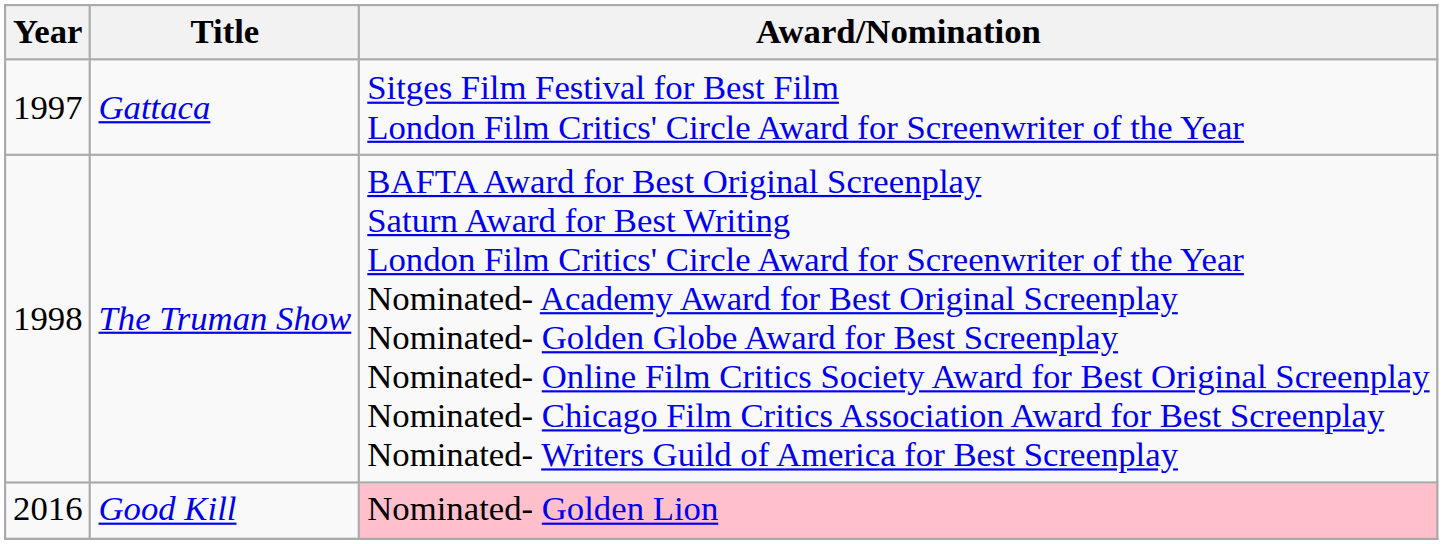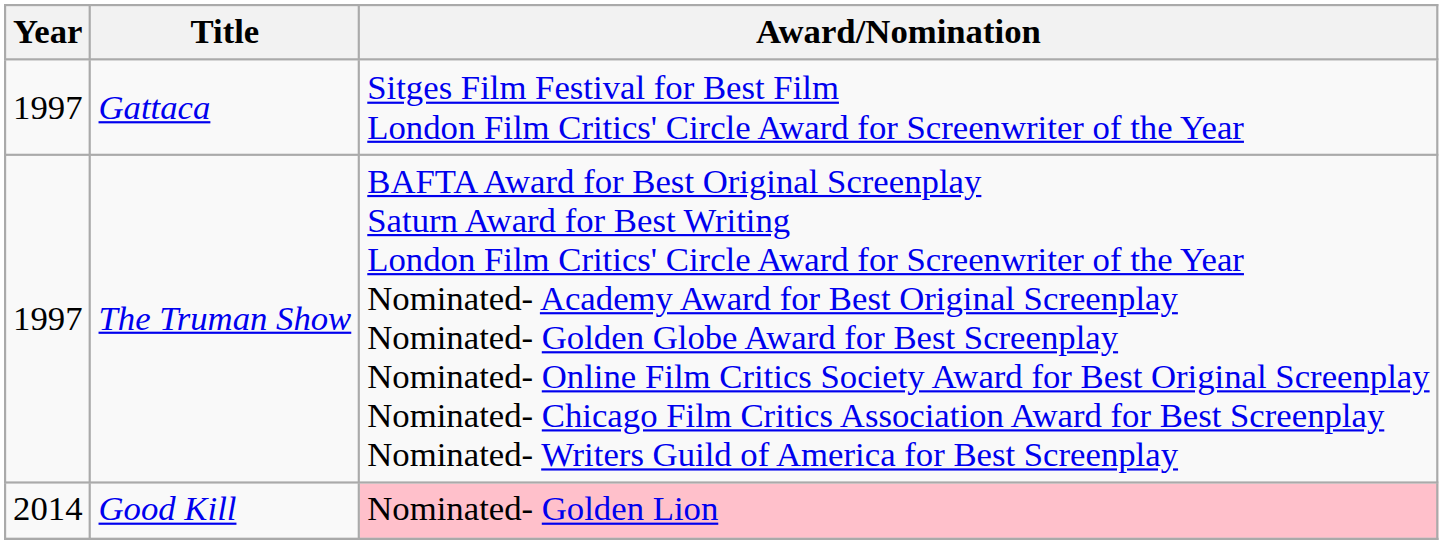The Truman Show | Year: 1998 -> 1997
Good Kill | Year: 2016 -> 2014
